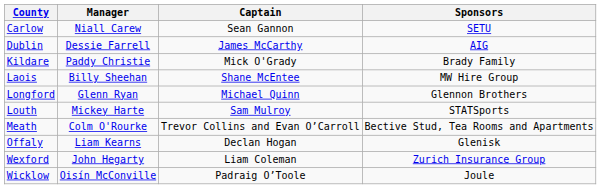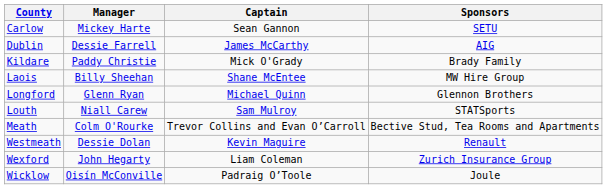Carlow | Manager: Niall Carew -> Mickey Harte
Louth | Manager: Mickey Harte -> Niall Carew
- row: Offaly | Liam Kearns | Declan Hogan | Glenisk
+ row: Westmeath | Dessie Dolan | Kevin Maguire | Renault
